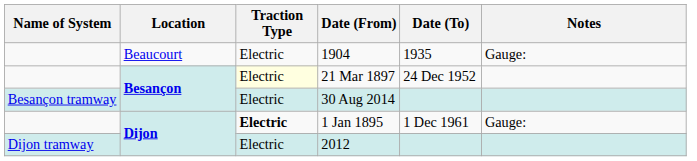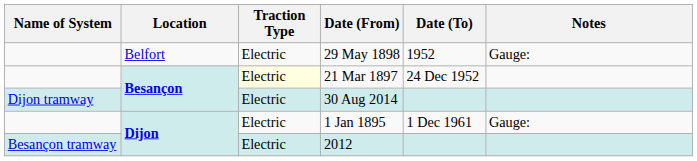- row: Beaucourt | Electric | 1904 | 1935 | Gauge:
+ row: Belfort | Electric | 29 May 1898 | 1952 | Gauge:
30 Aug 2014 | Name of System: Besançon tramway -> Dijon tramway
1 Jan 1895 | Traction Type: bold -> normal
2012 | Name of System: Dijon tramway -> Besançon tramway
